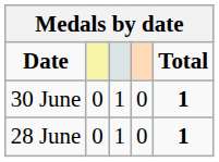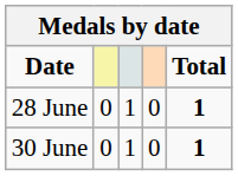rows swapped: 28 June <-> 30 June
